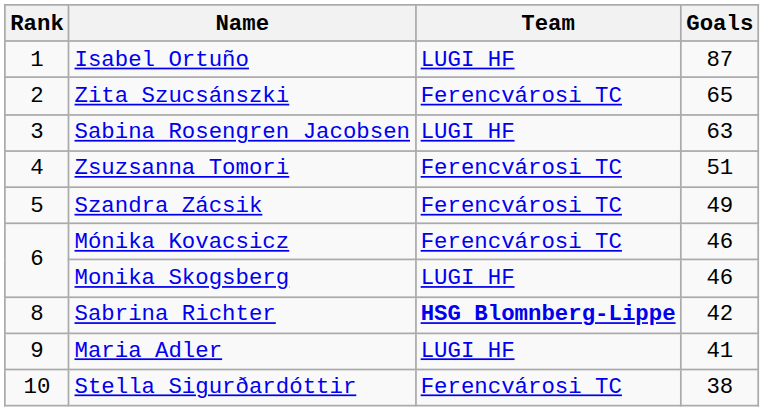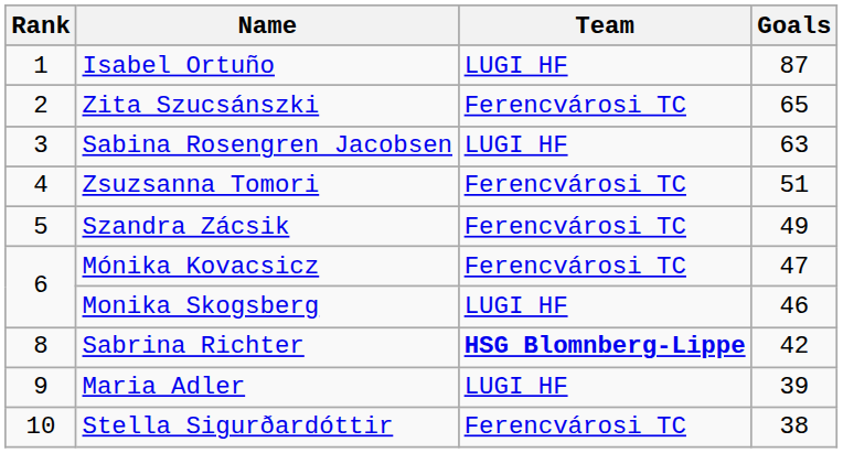Mónika Kovacsicz | Goals: 46 -> 47
Maria Adler | Goals: 41 -> 39
